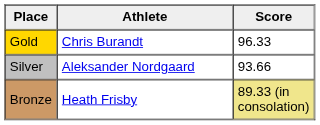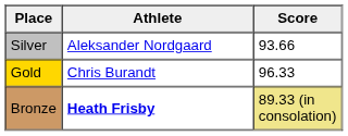rows swapped: Gold <-> Silver
Bronze | Athlete: normal -> bold
